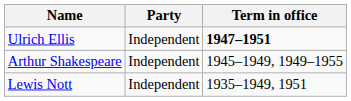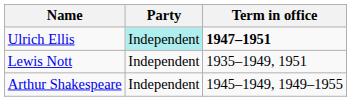Ulrich Ellis | Party: no background -> paleturquoise background
rows swapped: Lewis Nott <-> Arthur Shakespeare
